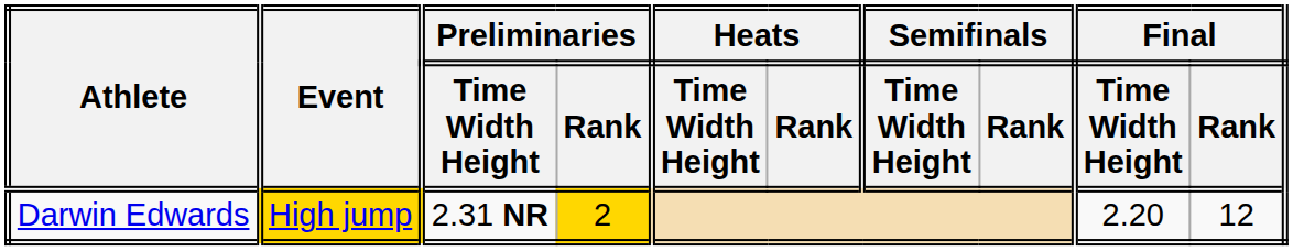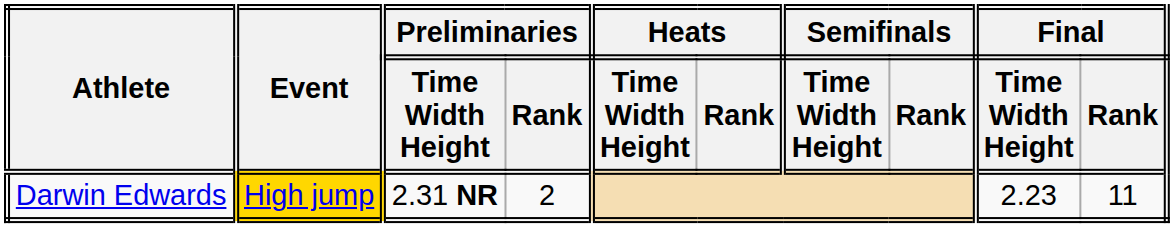Darwin Edwards | Preliminaries / Rank: gold background -> no background
Darwin Edwards | Final / Time Width Height: 2.20 -> 2.23
Darwin Edwards | Final / Rank: 12 -> 11
